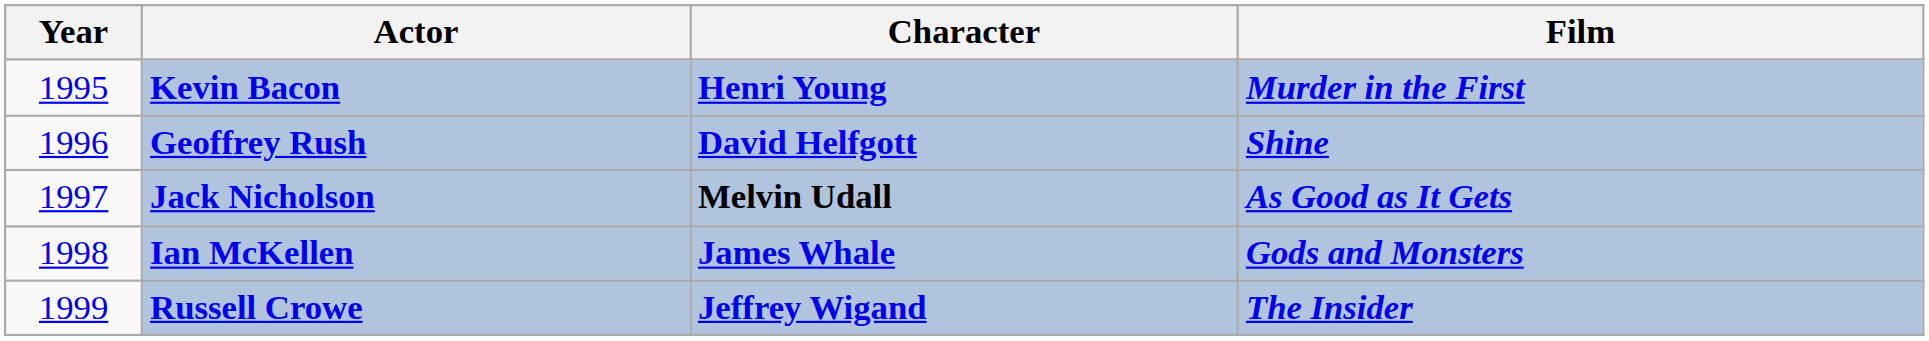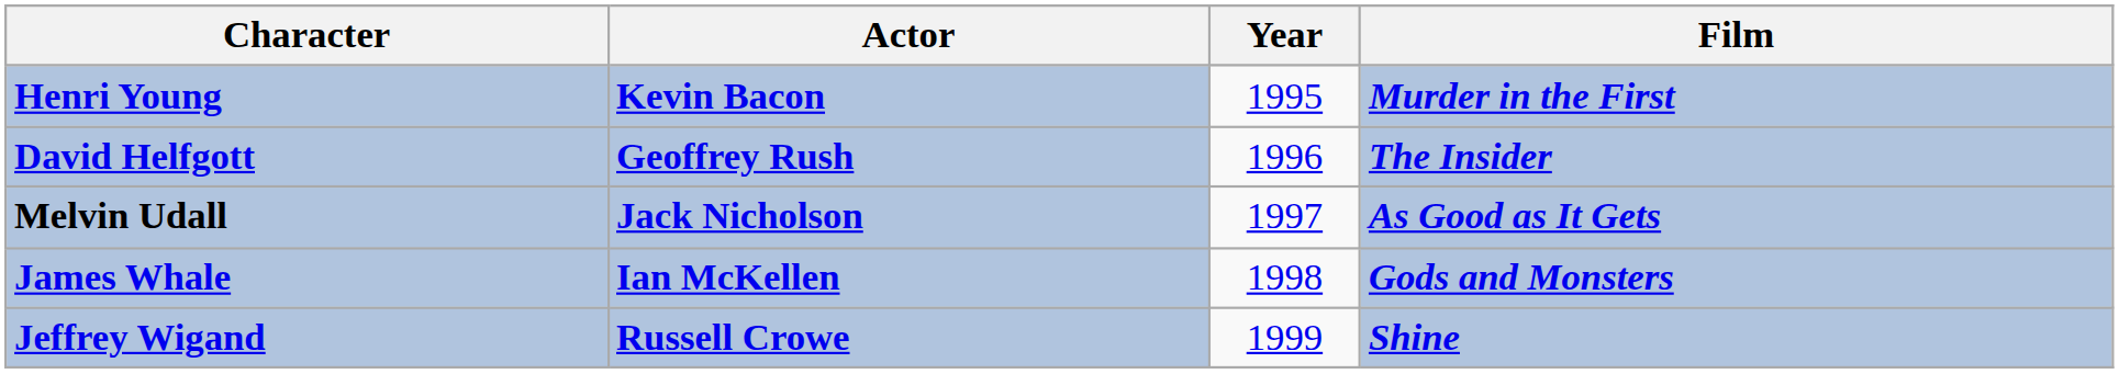columns swapped: Year <-> Character
Geoffrey Rush | Film: Shine -> The Insider
Russell Crowe | Film: The Insider -> Shine
